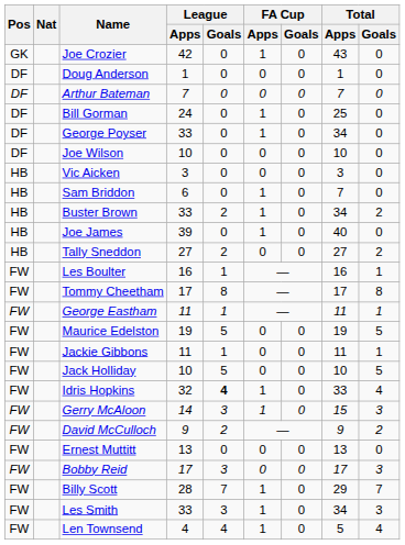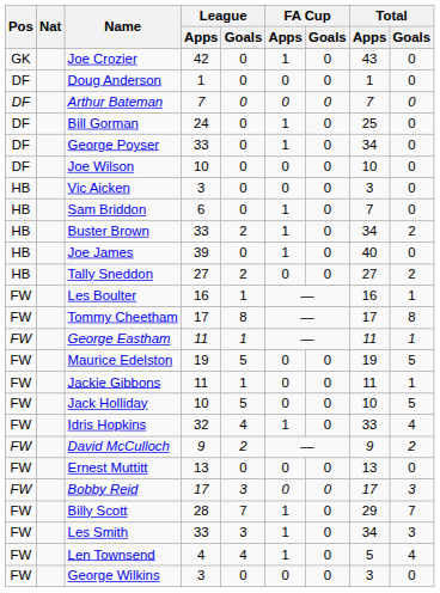Idris Hopkins | League / Goals: bold -> normal
- row: FW | Gerry McAloon | 14 | 3 | 1 | 0 | 15 | 3
+ row: FW | George Wilkins | 3 | 0 | 0 | 0 | 3 | 0
